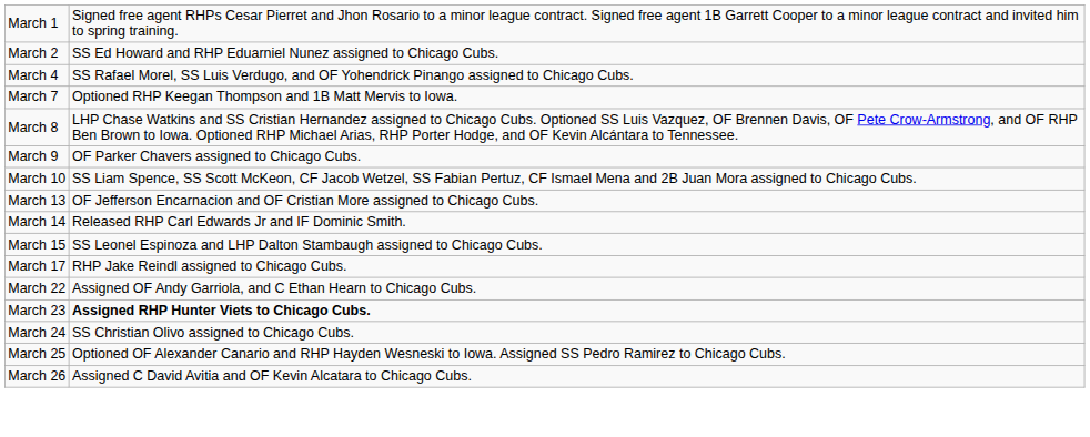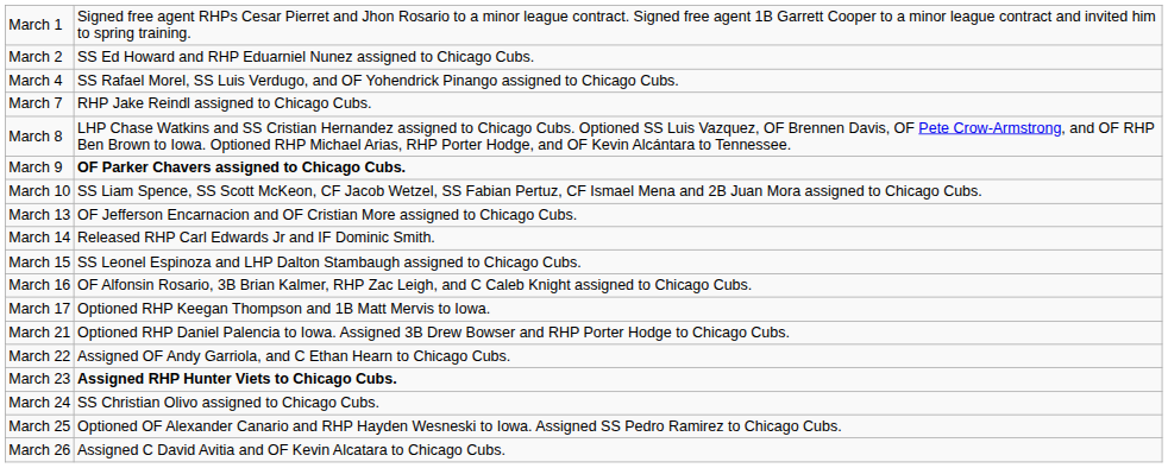March 7 | column 2: Optioned RHP Keegan Thompson and 1B Matt Mervis to Iowa. -> RHP Jake Reindl assigned to Chicago Cubs.
March 9 | column 2: normal -> bold
+ row: March 16 | OF Alfonsin Rosario, 3B Brian Kalmer, RHP Zac Leigh, and C Caleb Knight assigned to Chicago Cubs.
March 17 | column 2: RHP Jake Reindl assigned to Chicago Cubs. -> Optioned RHP Keegan Thompson and 1B Matt Mervis to Iowa.
+ row: March 21 | Optioned RHP Daniel Palencia to Iowa. Assigned 3B Drew Bowser and RHP Porter Hodge to Chicago Cubs.
